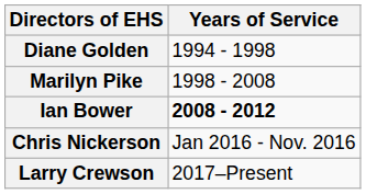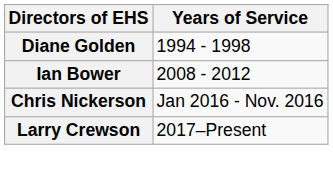- row: Marilyn Pike | 1998 - 2008
Ian Bower | Years of Service: bold -> normal
